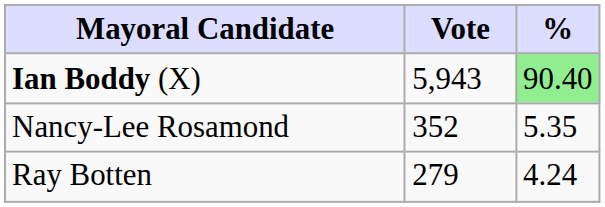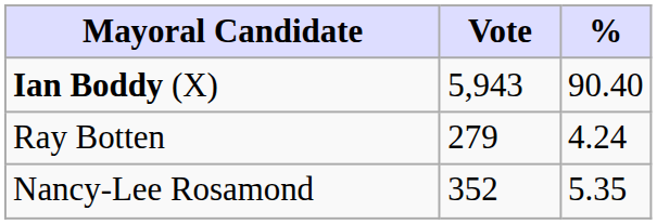Ian Boddy (X) | %: lightgreen background -> no background
rows swapped: Nancy-Lee Rosamond <-> Ray Botten
